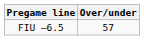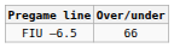FIU –6.5 | Over/under: 57 -> 66
